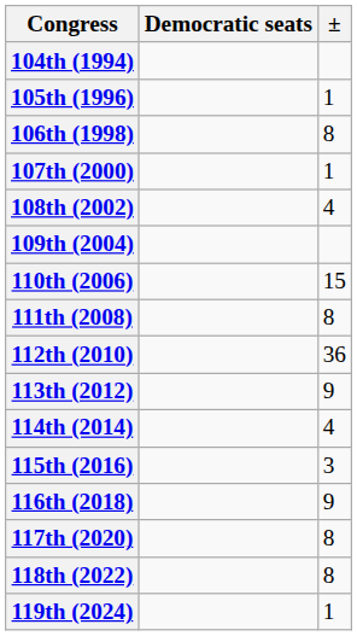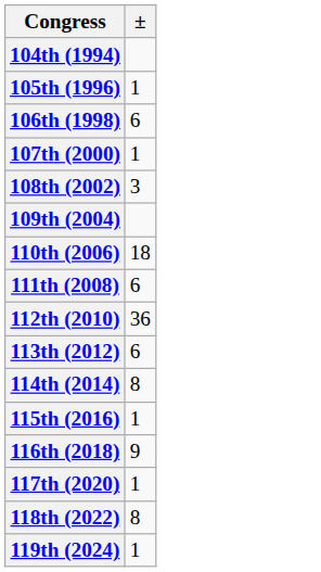- column: Democratic seats
106th (1998) | ±: 8 -> 6
108th (2002) | ±: 4 -> 3
110th (2006) | ±: 15 -> 18
111th (2008) | ±: 8 -> 6
113th (2012) | ±: 9 -> 6
114th (2014) | ±: 4 -> 8
115th (2016) | ±: 3 -> 1
117th (2020) | ±: 8 -> 1
